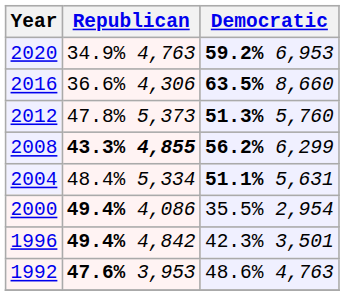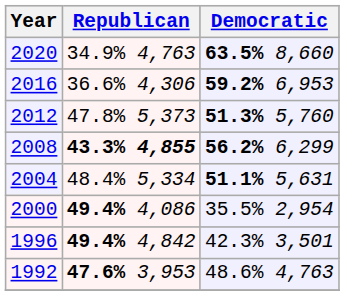2020 | Democratic: 59.2% 6,953 -> 63.5% 8,660
2016 | Democratic: 63.5% 8,660 -> 59.2% 6,953
